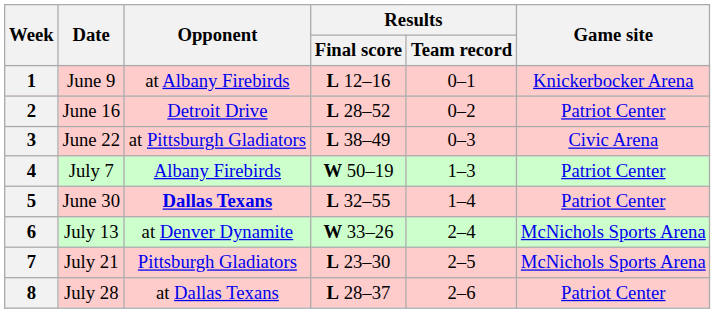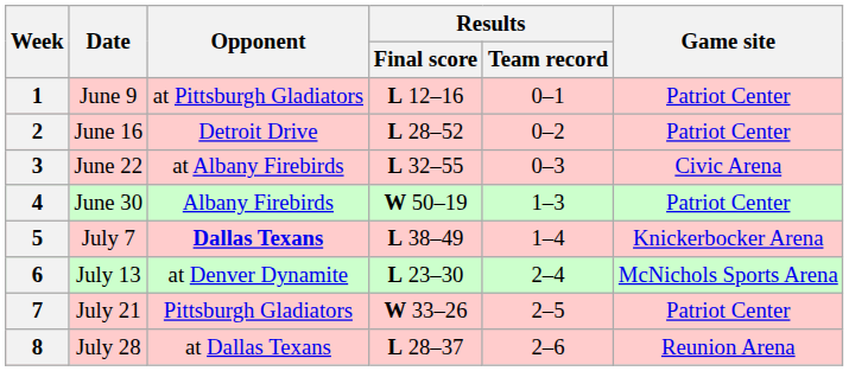1 | Opponent: at Albany Firebirds -> at Pittsburgh Gladiators
1 | Game site: Knickerbocker Arena -> Patriot Center
3 | Opponent: at Pittsburgh Gladiators -> at Albany Firebirds
3 | Results / Final score: L 38–49 -> L 32–55
4 | Date: July 7 -> June 30
5 | Date: June 30 -> July 7
5 | Results / Final score: L 32–55 -> L 38–49
5 | Game site: Patriot Center -> Knickerbocker Arena
6 | Results / Final score: W 33–26 -> L 23–30
7 | Results / Final score: L 23–30 -> W 33–26
7 | Game site: McNichols Sports Arena -> Patriot Center
8 | Game site: Patriot Center -> Reunion Arena
